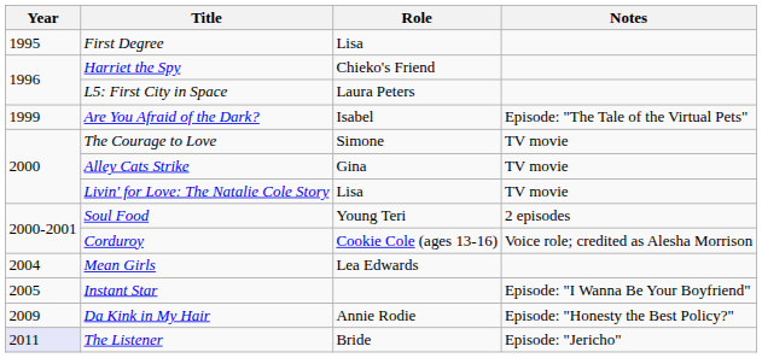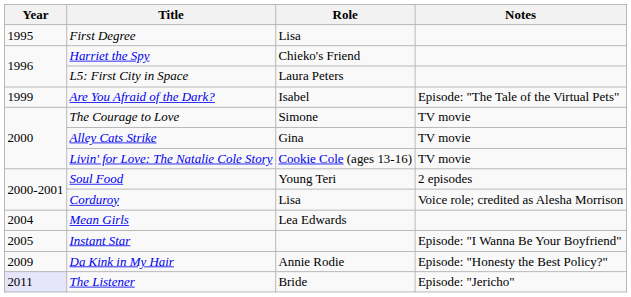Livin' for Love: The Natalie Cole Story | Role: Lisa -> Cookie Cole (ages 13-16)
Corduroy | Role: Cookie Cole (ages 13-16) -> Lisa
